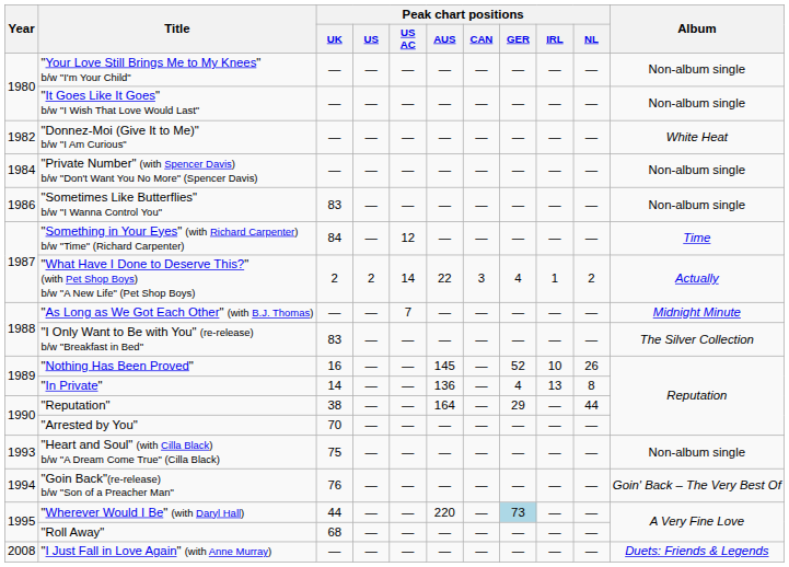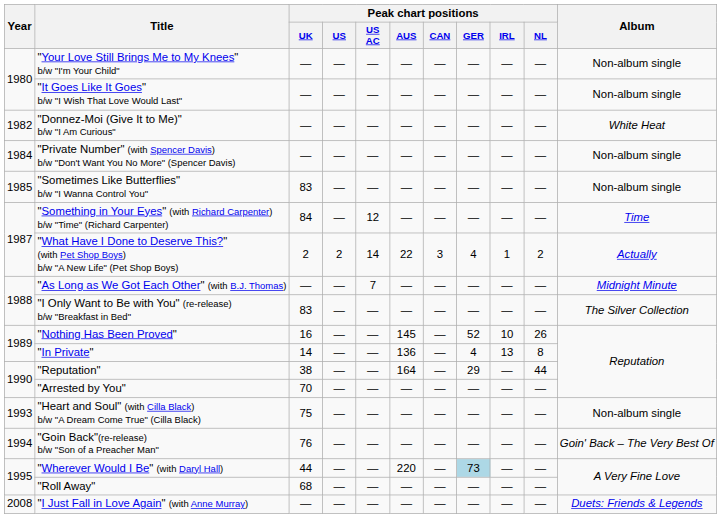"Sometimes Like Butterflies" b/w "I Wanna Control You" | Year: 1986 -> 1985
